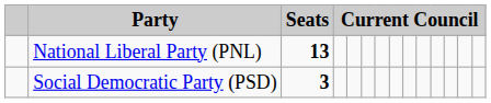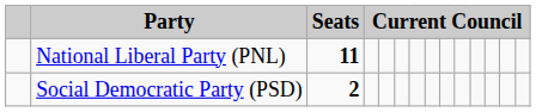National Liberal Party (PNL) | Seats: 13 -> 11
Social Democratic Party (PSD) | Seats: 3 -> 2
